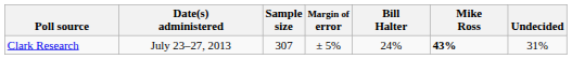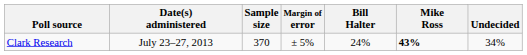Clark Research | Sample size: 307 -> 370
Clark Research | Undecided: 31% -> 34%
